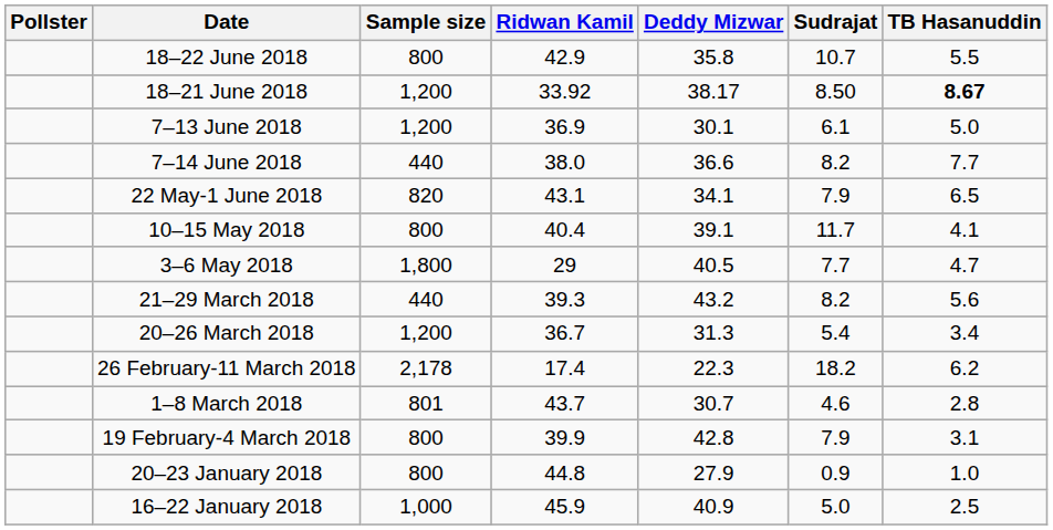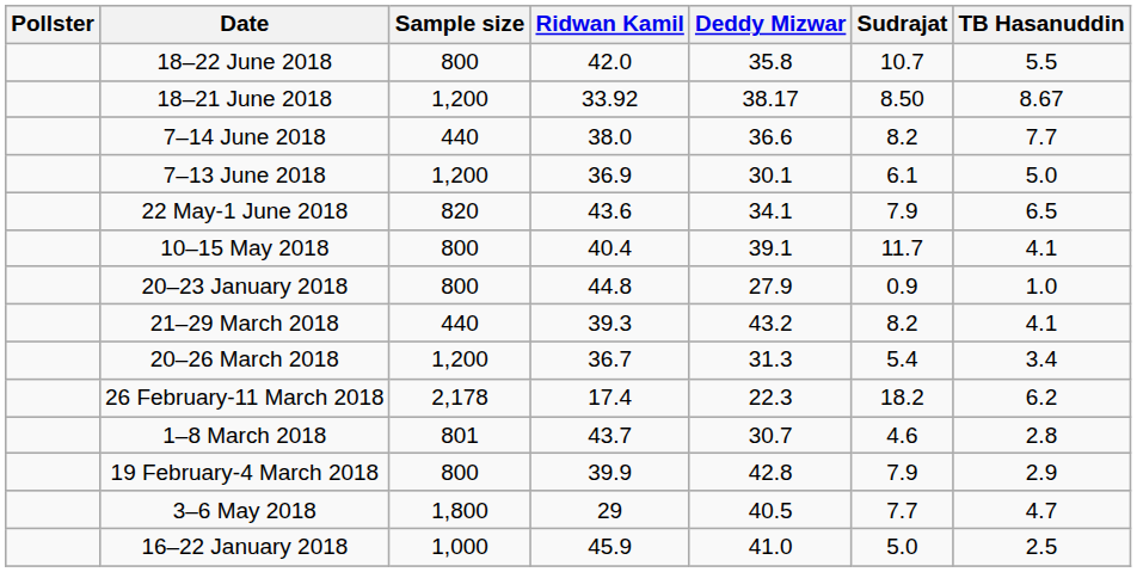18–22 June 2018 | Ridwan Kamil: 42.9 -> 42.0
18–21 June 2018 | TB Hasanuddin: bold -> normal
rows swapped: 7–14 June 2018 <-> 7–13 June 2018
22 May-1 June 2018 | Ridwan Kamil: 43.1 -> 43.6
rows swapped: 3–6 May 2018 <-> 20–23 January 2018
21–29 March 2018 | TB Hasanuddin: 5.6 -> 4.1
19 February-4 March 2018 | TB Hasanuddin: 3.1 -> 2.9
16–22 January 2018 | Deddy Mizwar: 40.9 -> 41.0
